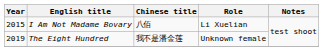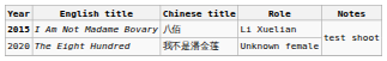I Am Not Madame Bovary | Year: normal -> bold
The Eight Hundred | Year: 2019 -> 2020
